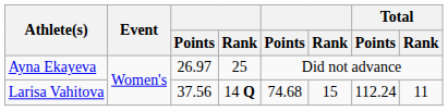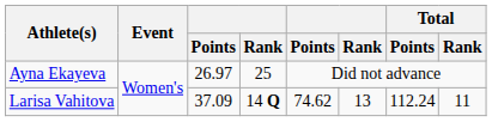Larisa Vahitova | column 3: 37.56 -> 37.09
Larisa Vahitova | column 5: 74.68 -> 74.62
Larisa Vahitova | column 6: 15 -> 13
